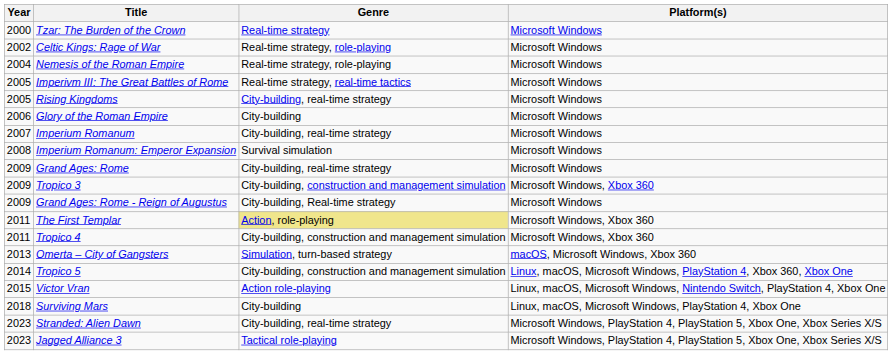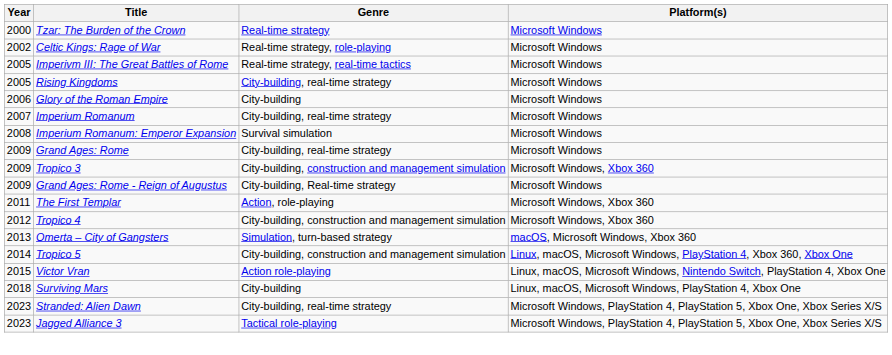- row: 2004 | Nemesis of the Roman Empire | Real-time strategy, role-playing | Microsoft Windows
The First Templar | Genre: khaki background -> no background
Tropico 4 | Year: 2011 -> 2012
